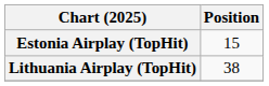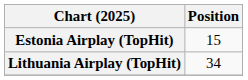Lithuania Airplay (TopHit) | Position: 38 -> 34
